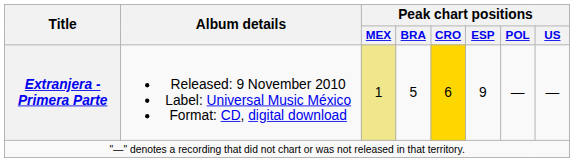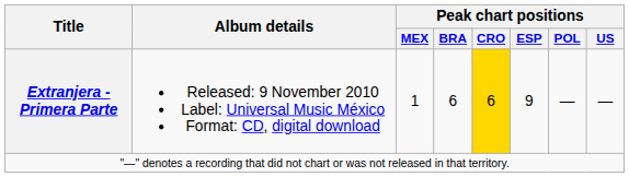Extranjera - Primera Parte | Peak chart positions / MEX: khaki background -> no background
Extranjera - Primera Parte | Peak chart positions / BRA: 5 -> 6
